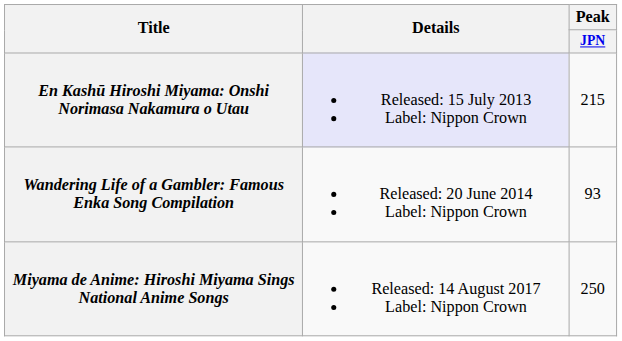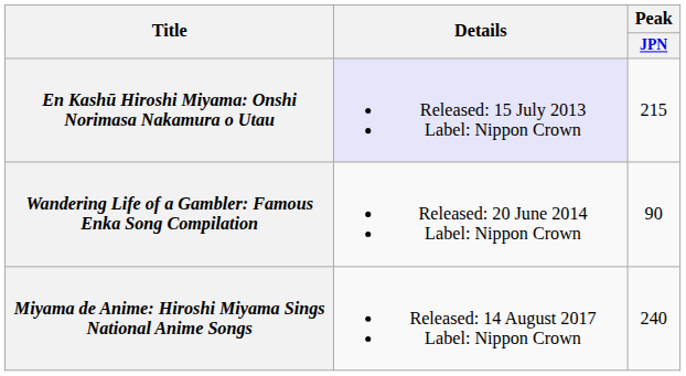Wandering Life of a Gambler: Famous Enka Song Compilation | Peak / JPN: 93 -> 90
Miyama de Anime: Hiroshi Miyama Sings National Anime Songs | Peak / JPN: 250 -> 240
